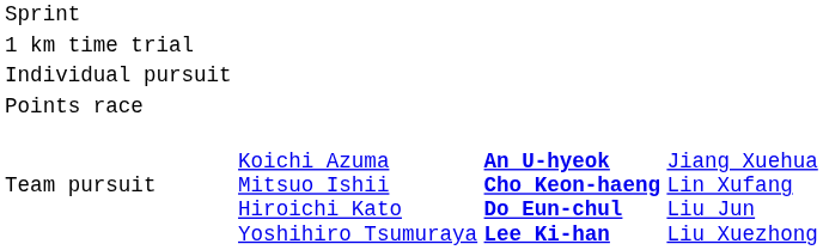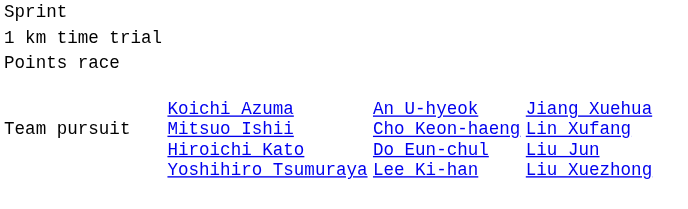- row: Individual pursuit
Team pursuit | column 3: bold -> normal
